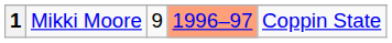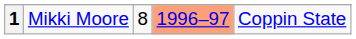1 | column 3: 9 -> 8
